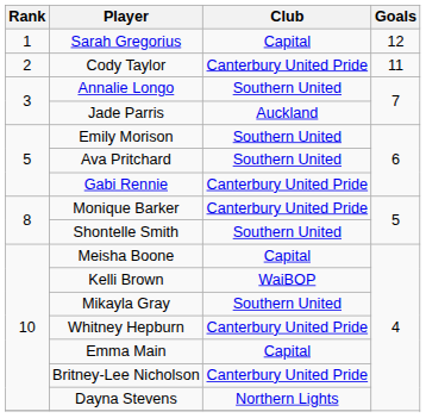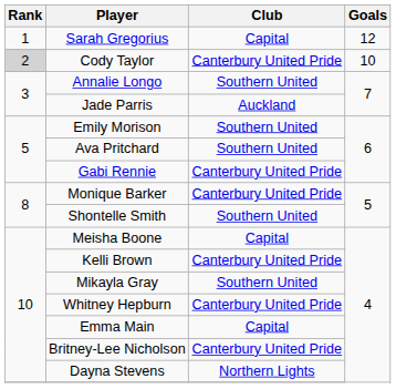Cody Taylor | Rank: no background -> lightgrey background
Cody Taylor | Goals: 11 -> 10
Kelli Brown | Club: WaiBOP -> Canterbury United Pride
